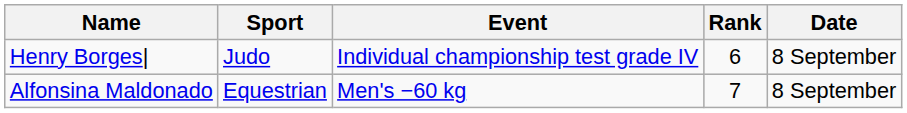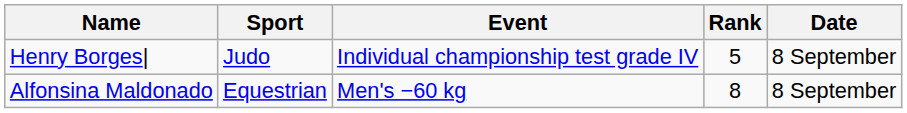Henry Borges| | Rank: 6 -> 5
Alfonsina Maldonado | Rank: 7 -> 8
